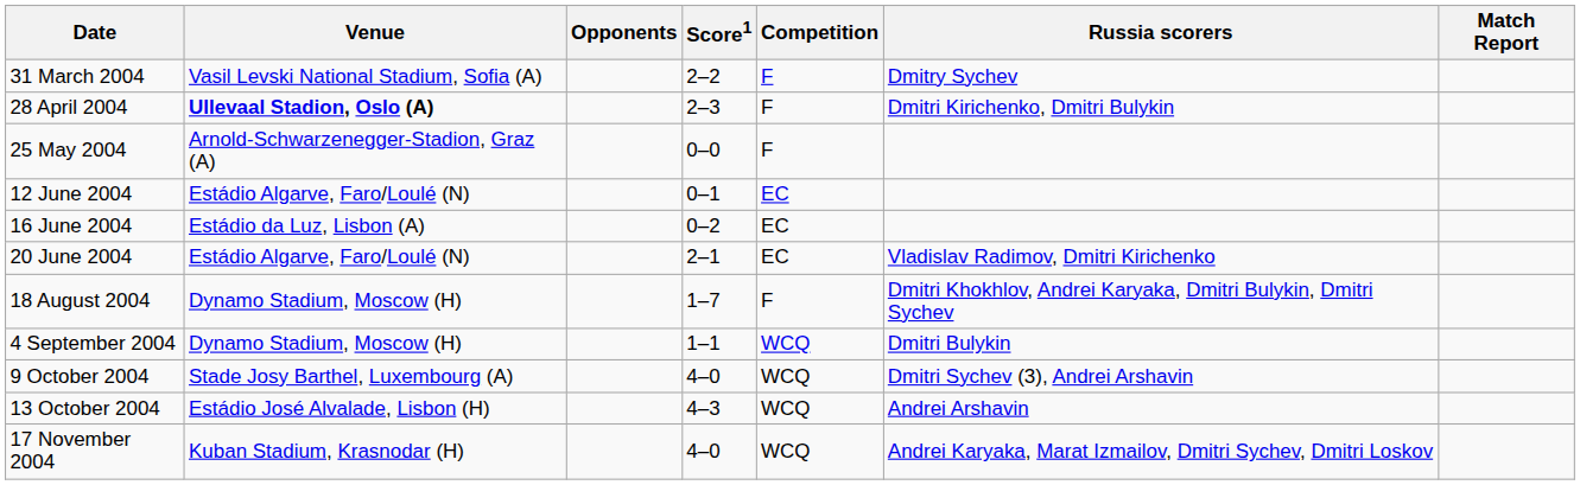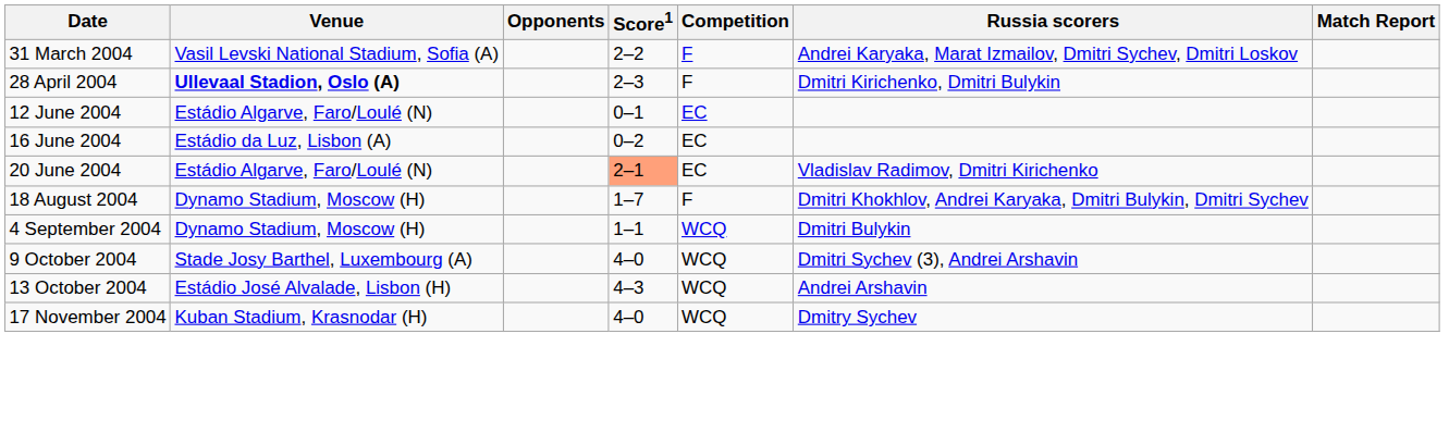31 March 2004 | Russia scorers: Dmitry Sychev -> Andrei Karyaka, Marat Izmailov, Dmitri Sychev, Dmitri Loskov
- row: 25 May 2004 | Arnold-Schwarzenegger-Stadion, Graz (A) | 0–0 | F
20 June 2004 | Score1: no background -> lightsalmon background
17 November 2004 | Russia scorers: Andrei Karyaka, Marat Izmailov, Dmitri Sychev, Dmitri Loskov -> Dmitry Sychev
